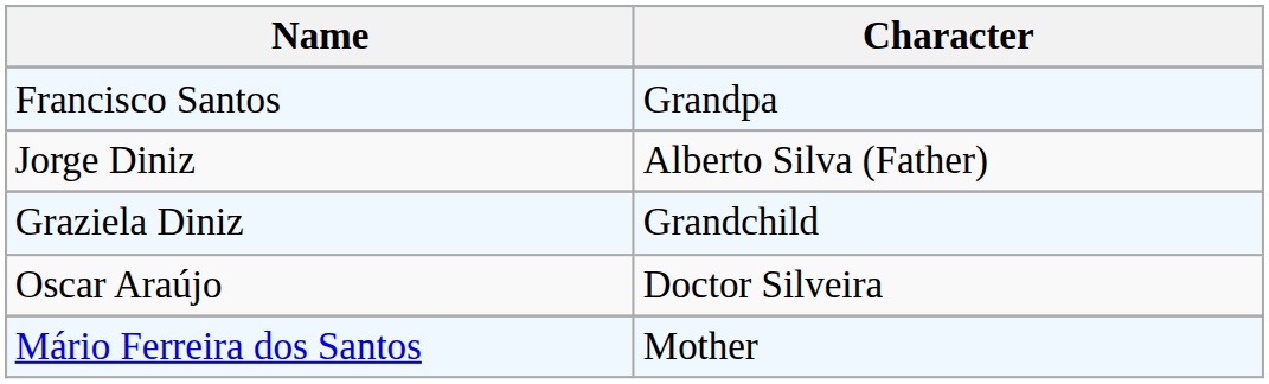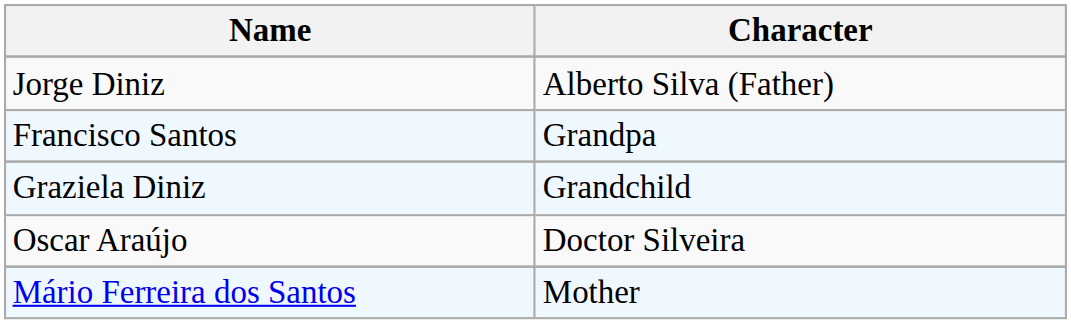rows swapped: Francisco Santos <-> Jorge Diniz
